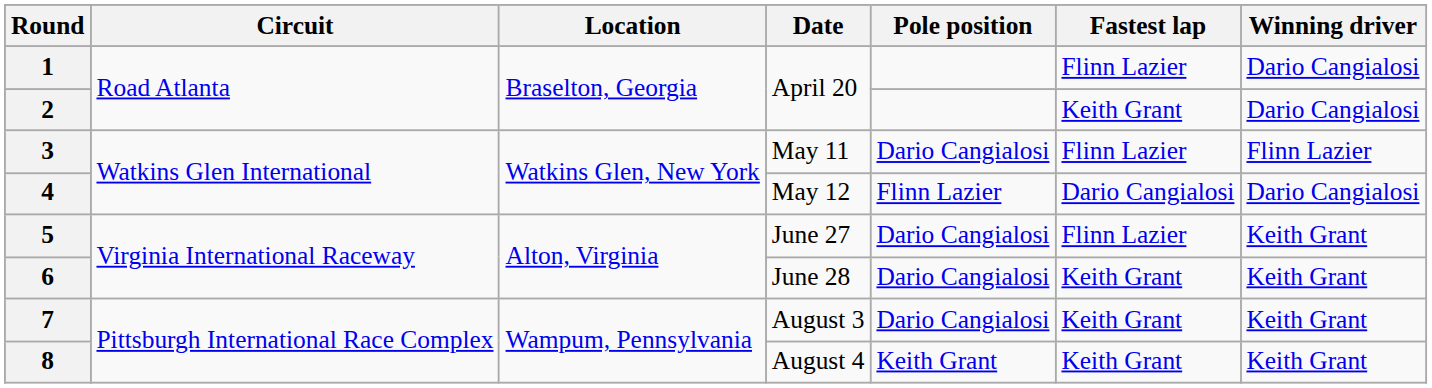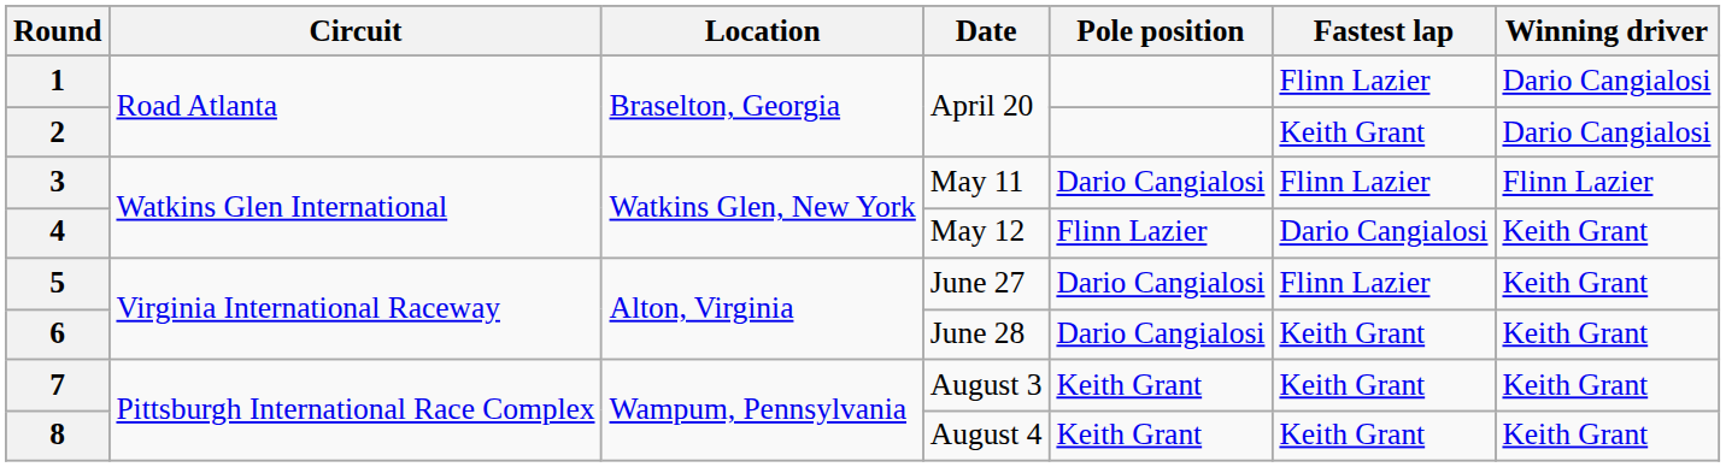4 | Winning driver: Dario Cangialosi -> Keith Grant
7 | Pole position: Dario Cangialosi -> Keith Grant
